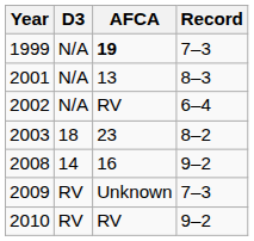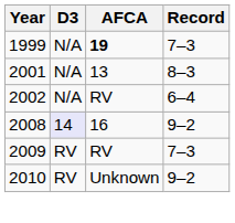- row: 2003 | 18 | 23 | 8–2
2008 | D3: no background -> lavender background
2009 | AFCA: Unknown -> RV
2010 | AFCA: RV -> Unknown
